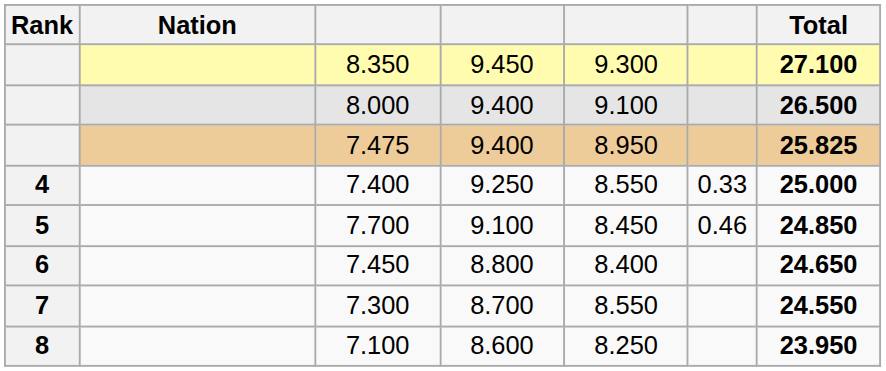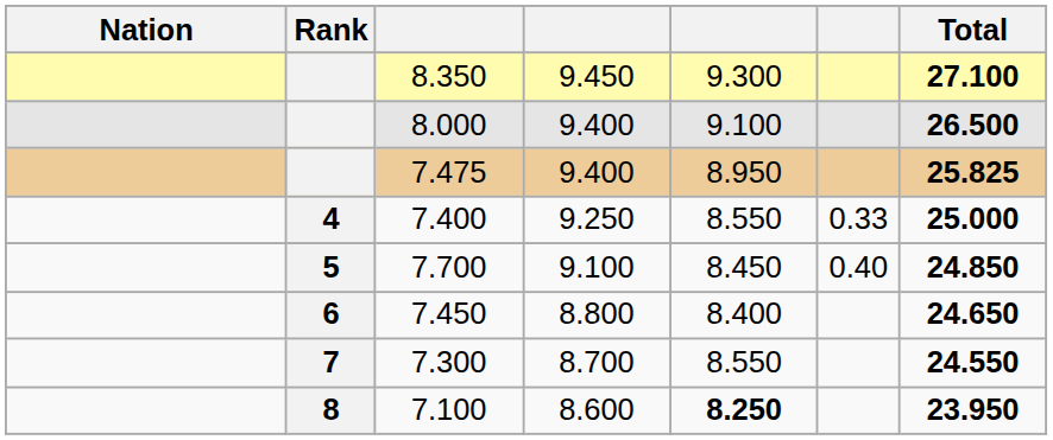columns swapped: Rank <-> Nation
7.700 | column 6: 0.46 -> 0.40
7.100 | column 5: normal -> bold
